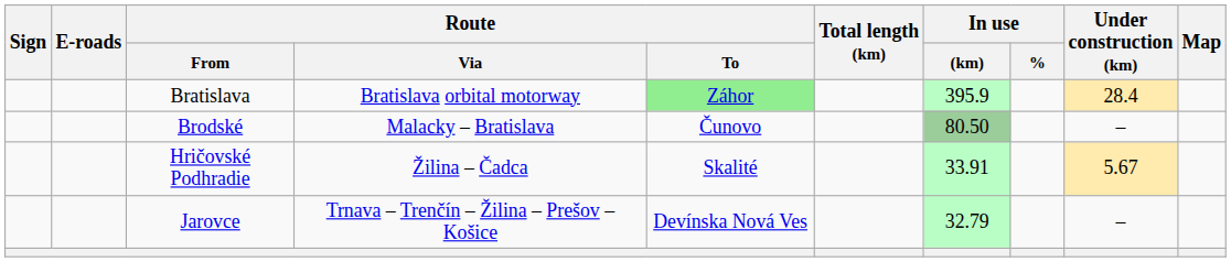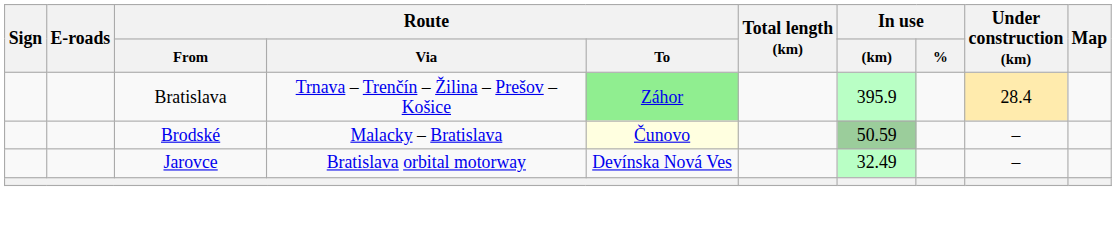Bratislava | Route / Via: Bratislava orbital motorway -> Trnava – Trenčín – Žilina – Prešov – Košice
Brodské | Route / To: no background -> lightyellow background
Brodské | In use / (km): 80.50 -> 50.59
- row: Hričovské Podhradie | Žilina – Čadca | Skalité | 33.91 | 5.67
Jarovce | Route / Via: Trnava – Trenčín – Žilina – Prešov – Košice -> Bratislava orbital motorway
Jarovce | In use / (km): 32.79 -> 32.49
